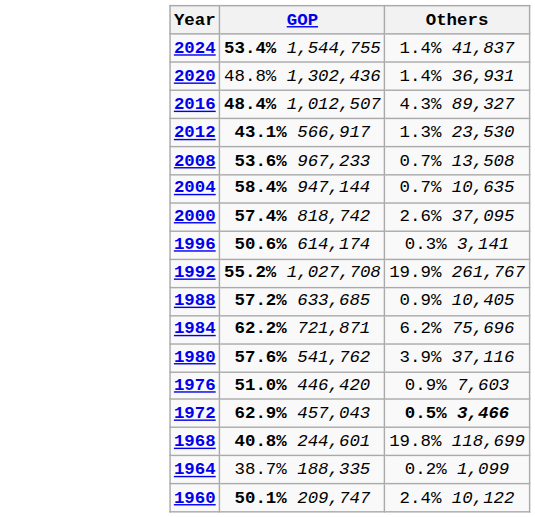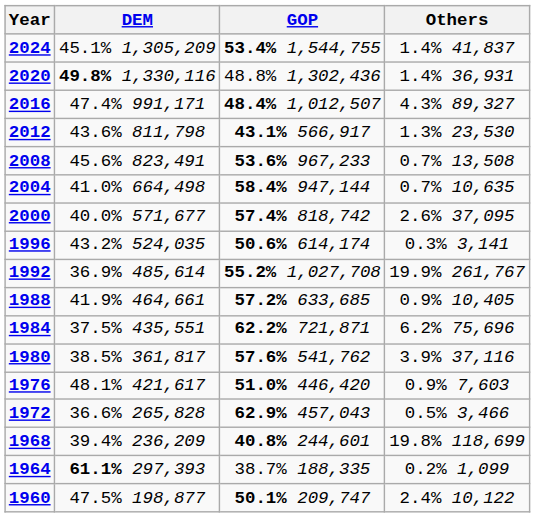+ column: DEM | 45.1% 1,305,209 | 49.8% 1,330,116 | 47.4% 991,171 | 43.6% 811,798 | 45.6% 823,491 | 41.0% 664,498 | 40.0% 571,677 | 43.2% 524,035 | 36.9% 485,614 | 41.9% 464,661 | 37.5% 435,551 | 38.5% 361,817 | 48.1% 421,617 | 36.6% 265,828 | 39.4% 236,209 | 61.1% 297,393 | 47.5% 198,877
1972 | Others: bold -> normal
